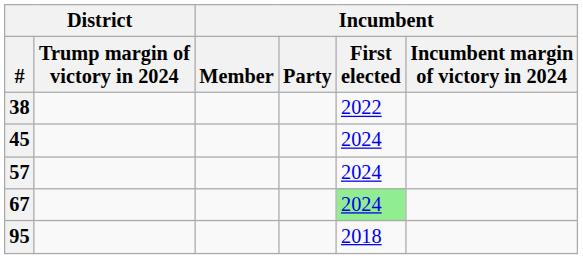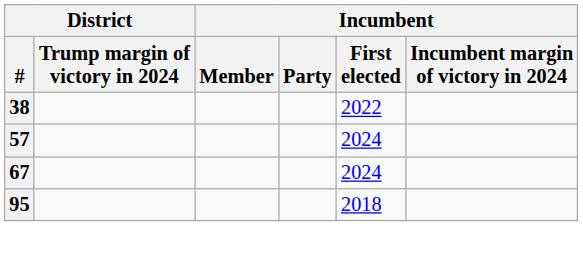- row: 45 | 2024
67 | Incumbent / First elected: lightgreen background -> no background
